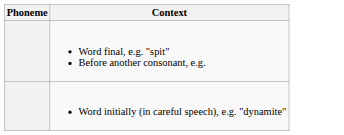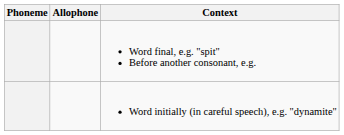+ column: Allophone
